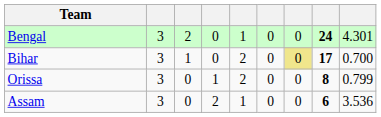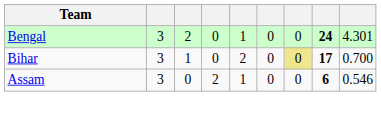- row: Orissa | 3 | 0 | 1 | 2 | 0 | 0 | 8 | 0.799
Assam | column 9: 3.536 -> 0.546
